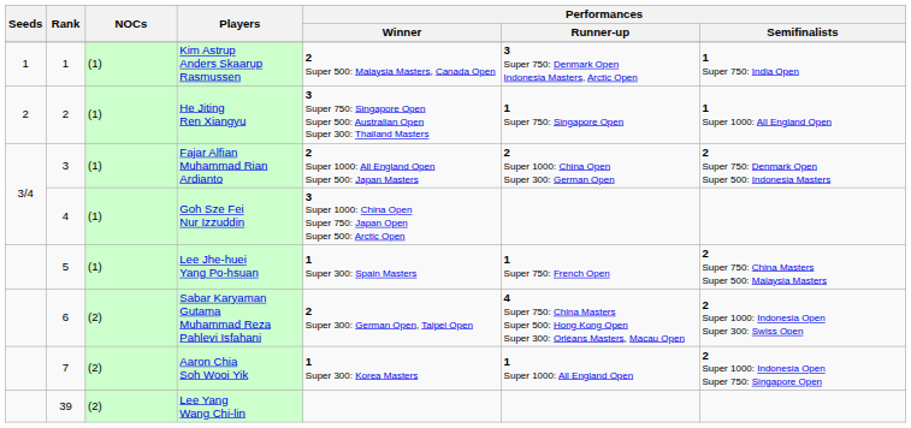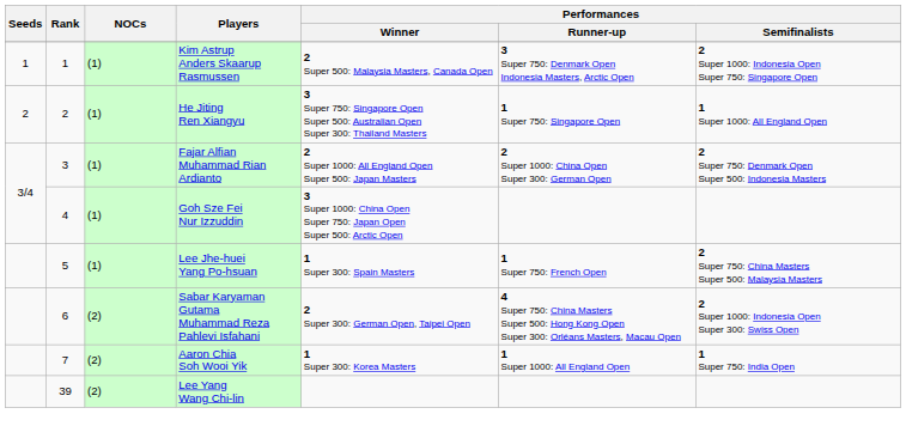Kim Astrup Anders Skaarup Rasmussen | Performances / Semifinalists: 1 Super 750: India Open -> 2 Super 1000: Indonesia Open Super 750: Singapore Open
Aaron Chia Soh Wooi Yik | Performances / Semifinalists: 2 Super 1000: Indonesia Open Super 750: Singapore Open -> 1 Super 750: India Open
